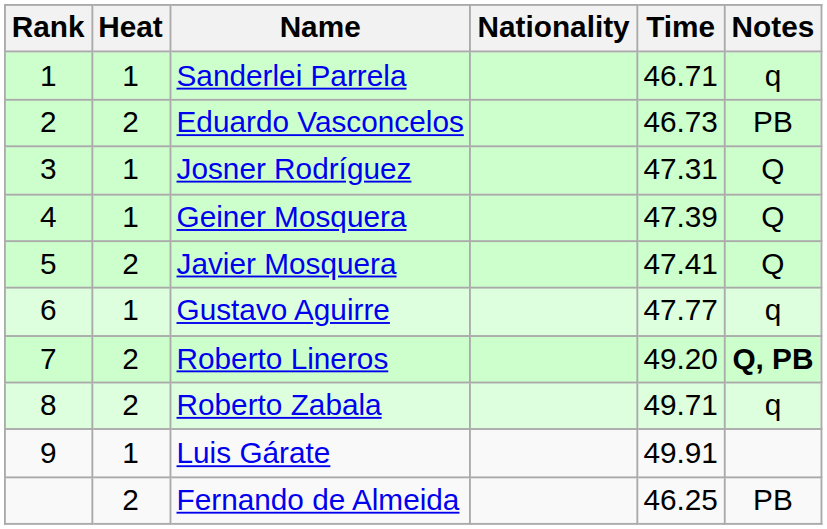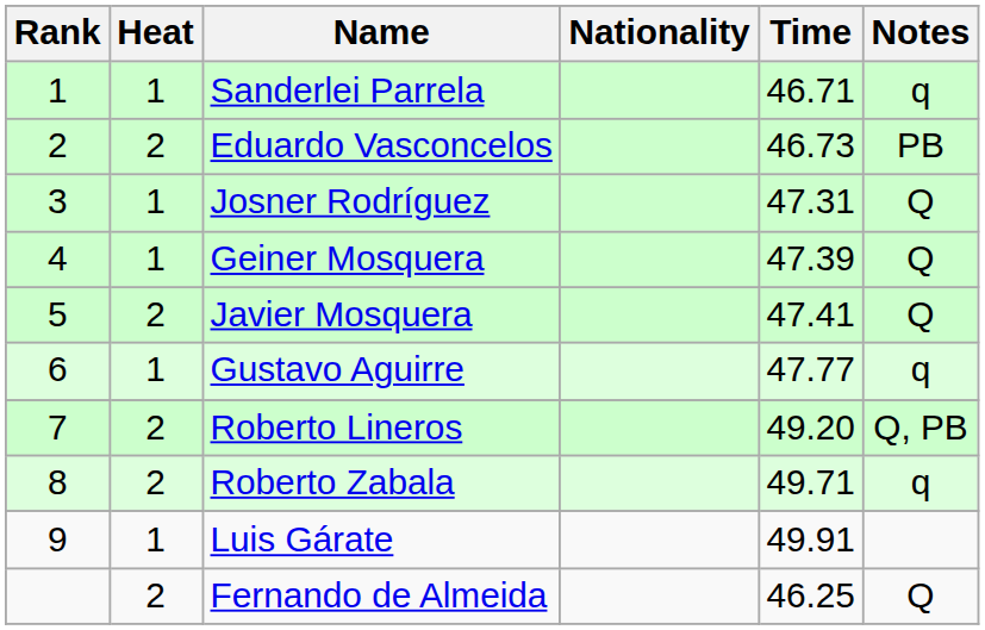Roberto Lineros | Notes: bold -> normal
Fernando de Almeida | Notes: PB -> Q
